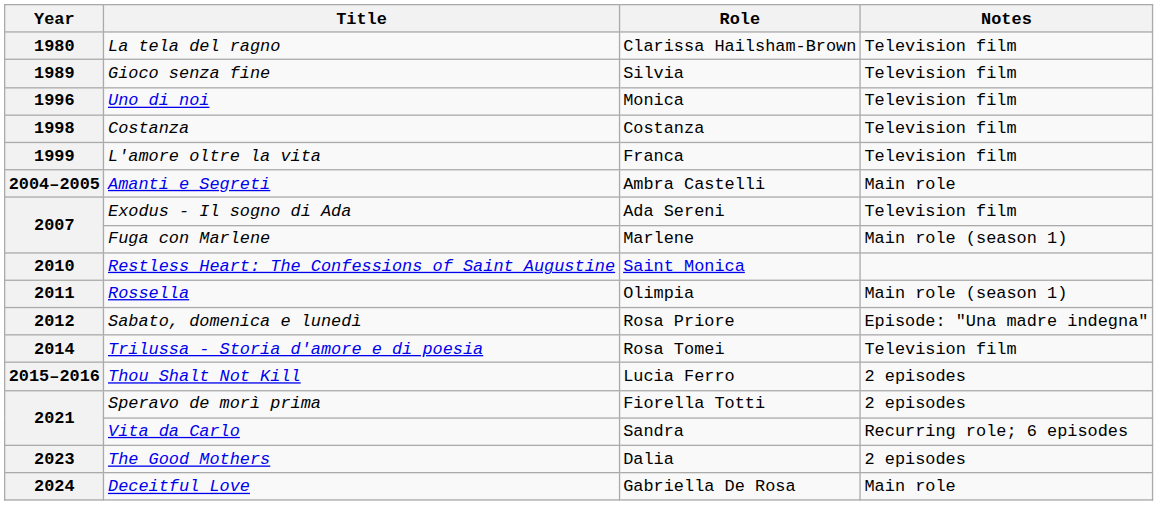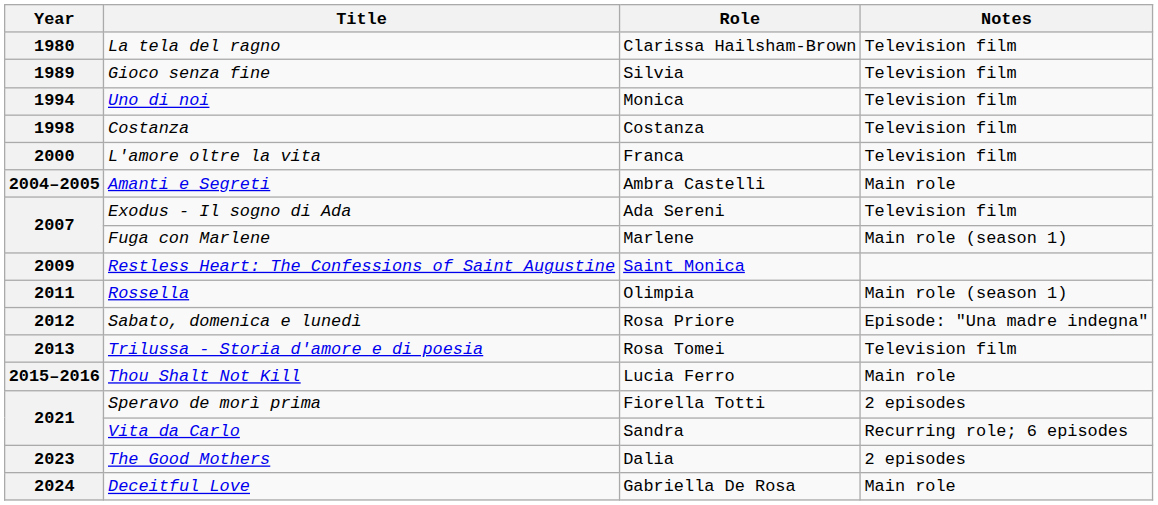Uno di noi | Year: 1996 -> 1994
L'amore oltre la vita | Year: 1999 -> 2000
Restless Heart: The Confessions of Saint Augustine | Year: 2010 -> 2009
Trilussa - Storia d'amore e di poesia | Year: 2014 -> 2013
Thou Shalt Not Kill | Notes: 2 episodes -> Main role
